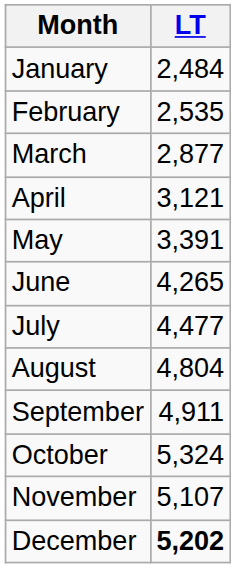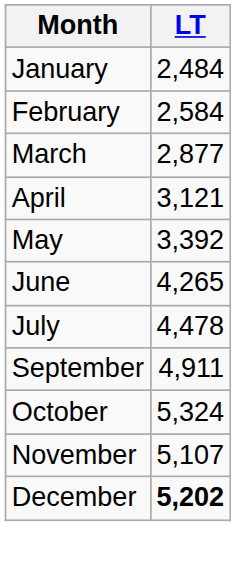February | LT: 2,535 -> 2,584
May | LT: 3,391 -> 3,392
July | LT: 4,477 -> 4,478
- row: August | 4,804
